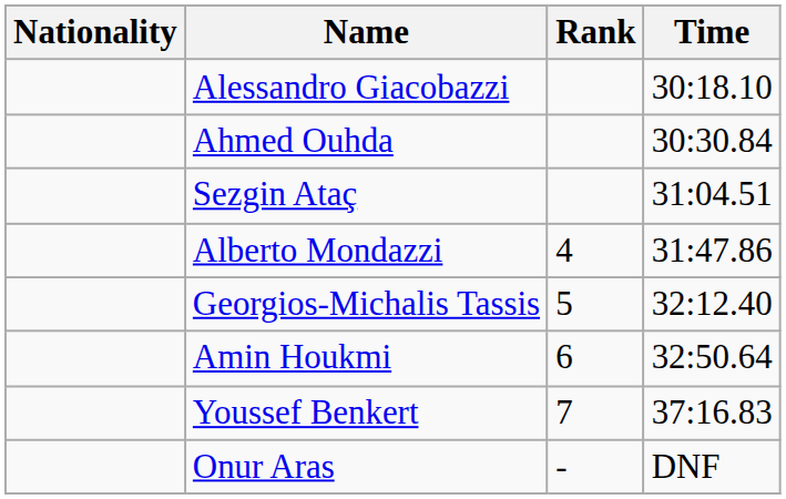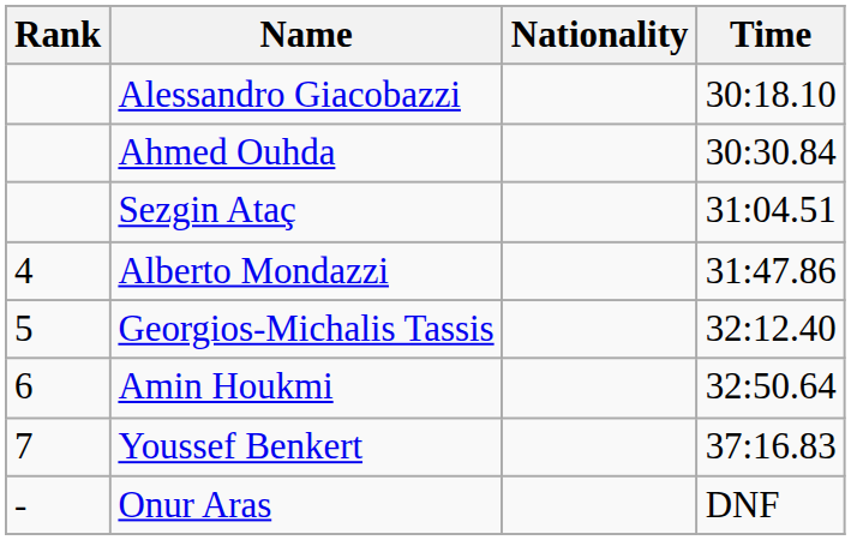columns swapped: Rank <-> Nationality
